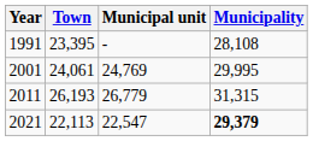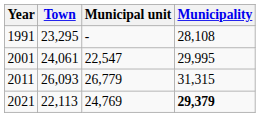1991 | Town: 23,395 -> 23,295
2001 | Municipal unit: 24,769 -> 22,547
2011 | Town: 26,193 -> 26,093
2021 | Municipal unit: 22,547 -> 24,769
